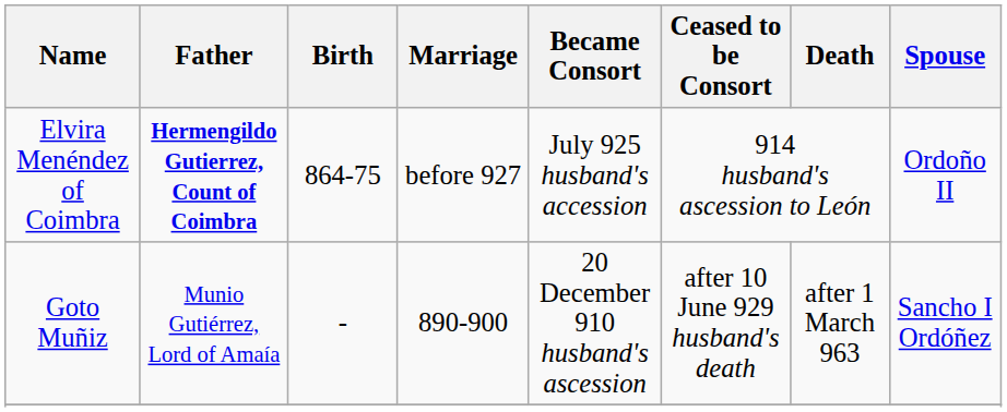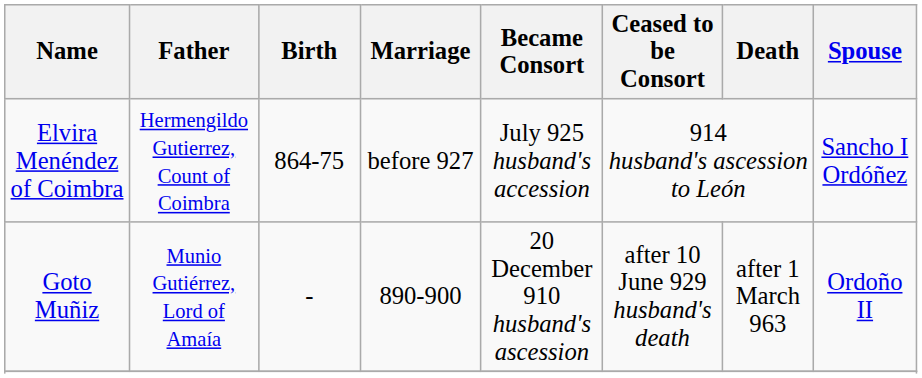Elvira Menéndez of Coimbra | Father: bold -> normal
Elvira Menéndez of Coimbra | Spouse: Ordoño II -> Sancho I Ordóñez
Goto Muñiz | Spouse: Sancho I Ordóñez -> Ordoño II
